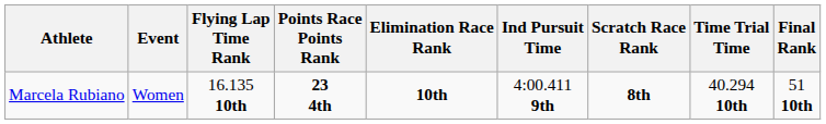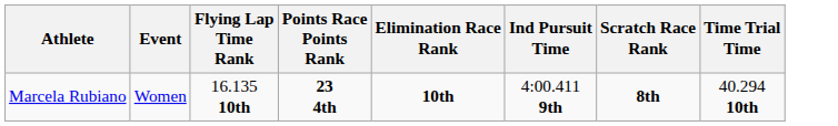- column: Final Rank | 51 10th
